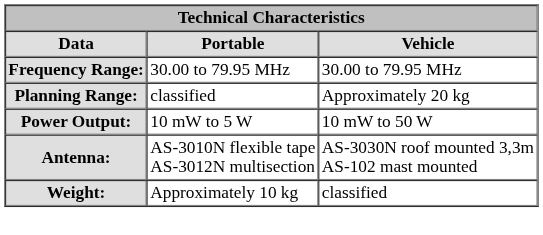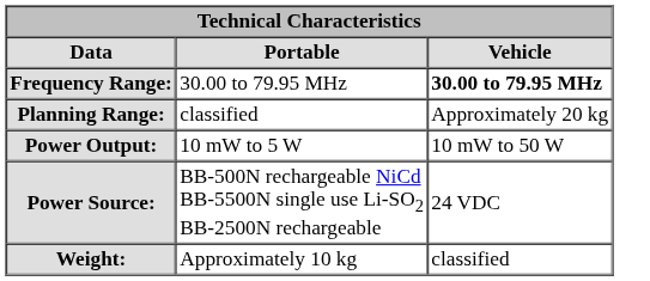Frequency Range: | Vehicle: normal -> bold
+ row: Power Source: | BB-500N rechargeable NiCd BB-5500N single use Li-SO2 BB-2500N rechargeable | 24 VDC
- row: Antenna: | AS-3010N flexible tape AS-3012N multisection | AS-3030N roof mounted 3,3m AS-102 mast mounted
